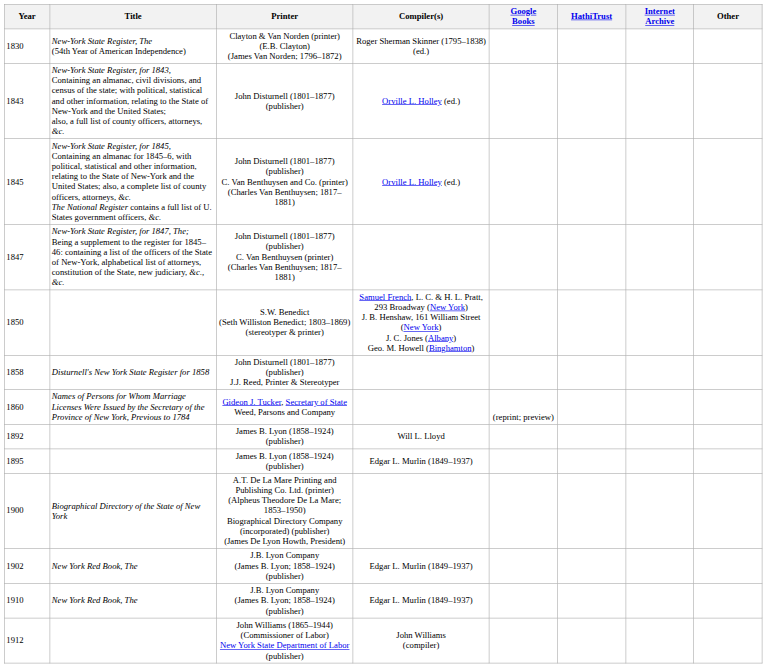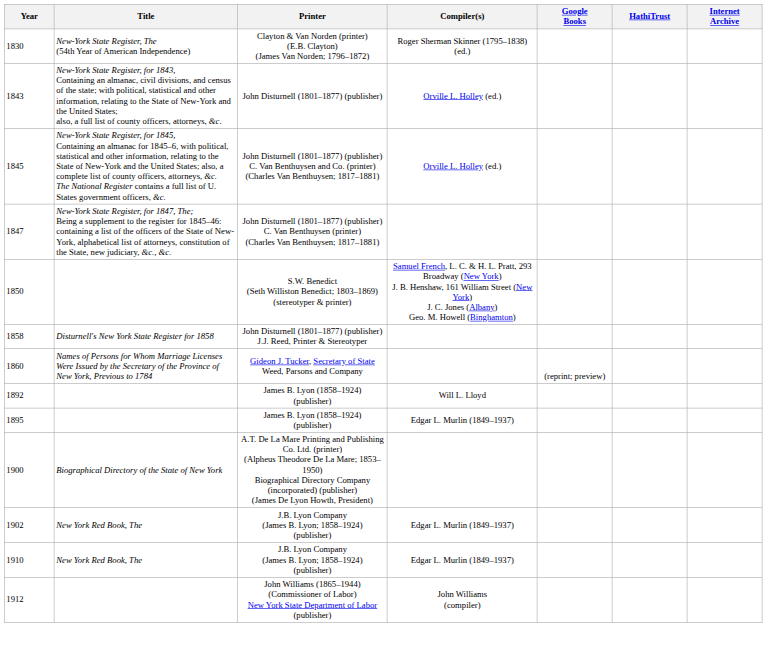- column: Other
